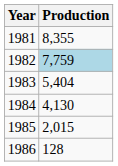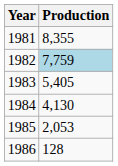1983 | Production: 5,404 -> 5,405
1985 | Production: 2,015 -> 2,053
